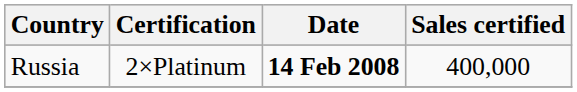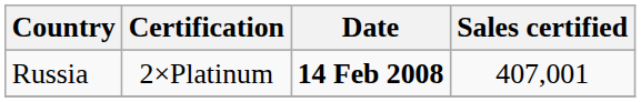Russia | Sales certified: 400,000 -> 407,001
